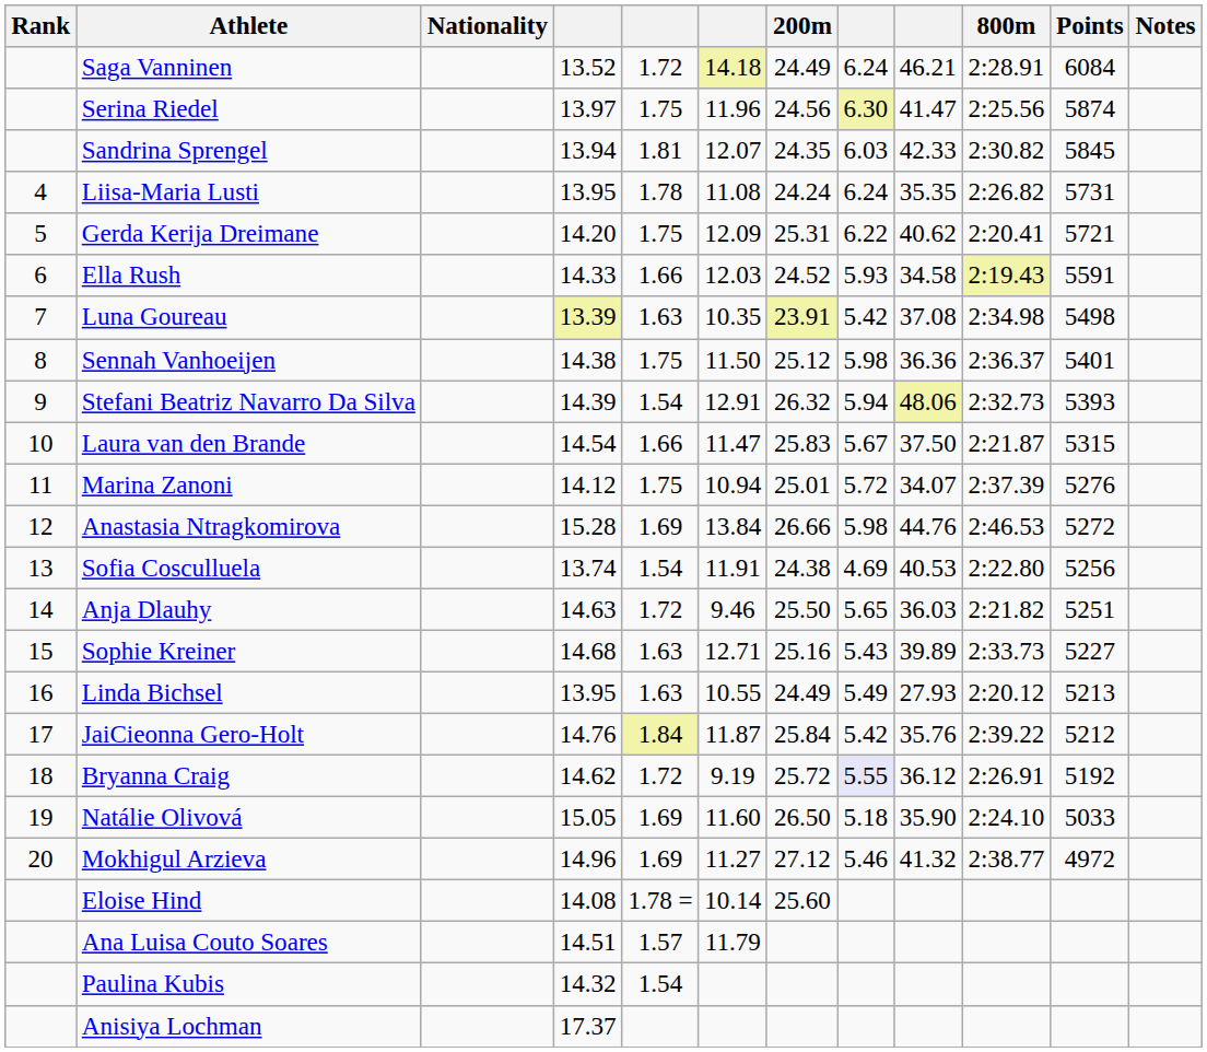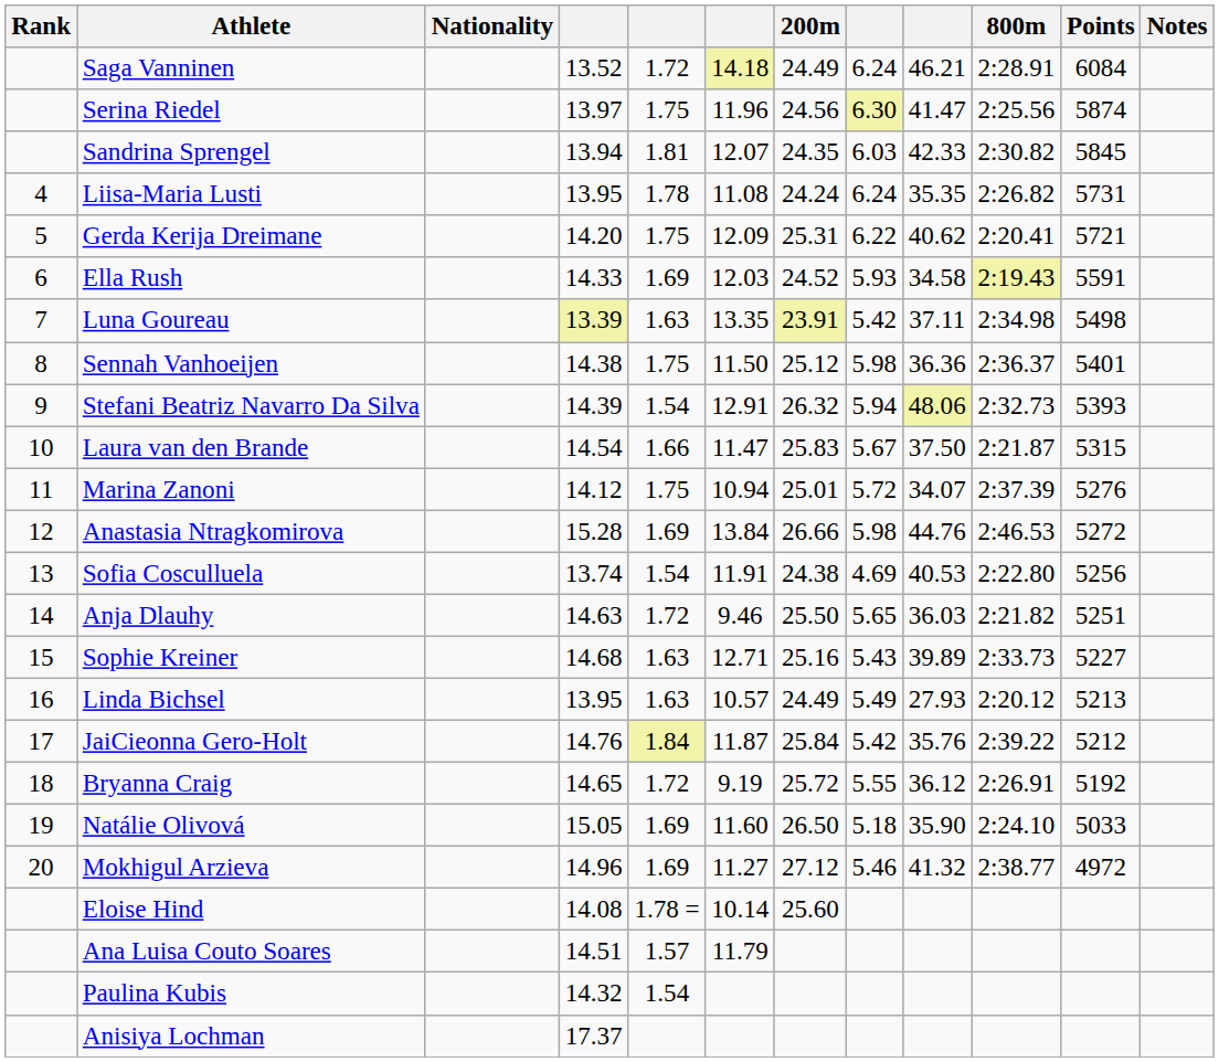Ella Rush | column 5: 1.66 -> 1.69
Luna Goureau | column 6: 10.35 -> 13.35
Luna Goureau | column 9: 37.08 -> 37.11
Linda Bichsel | column 6: 10.55 -> 10.57
Bryanna Craig | column 4: 14.62 -> 14.65
Bryanna Craig | column 8: lavender background -> no background
